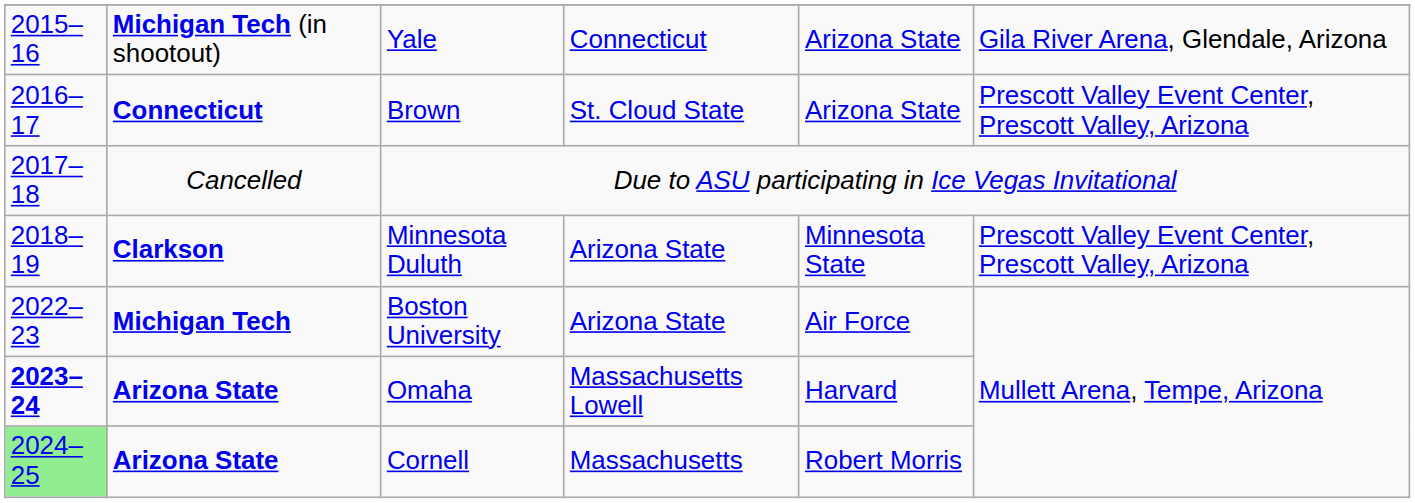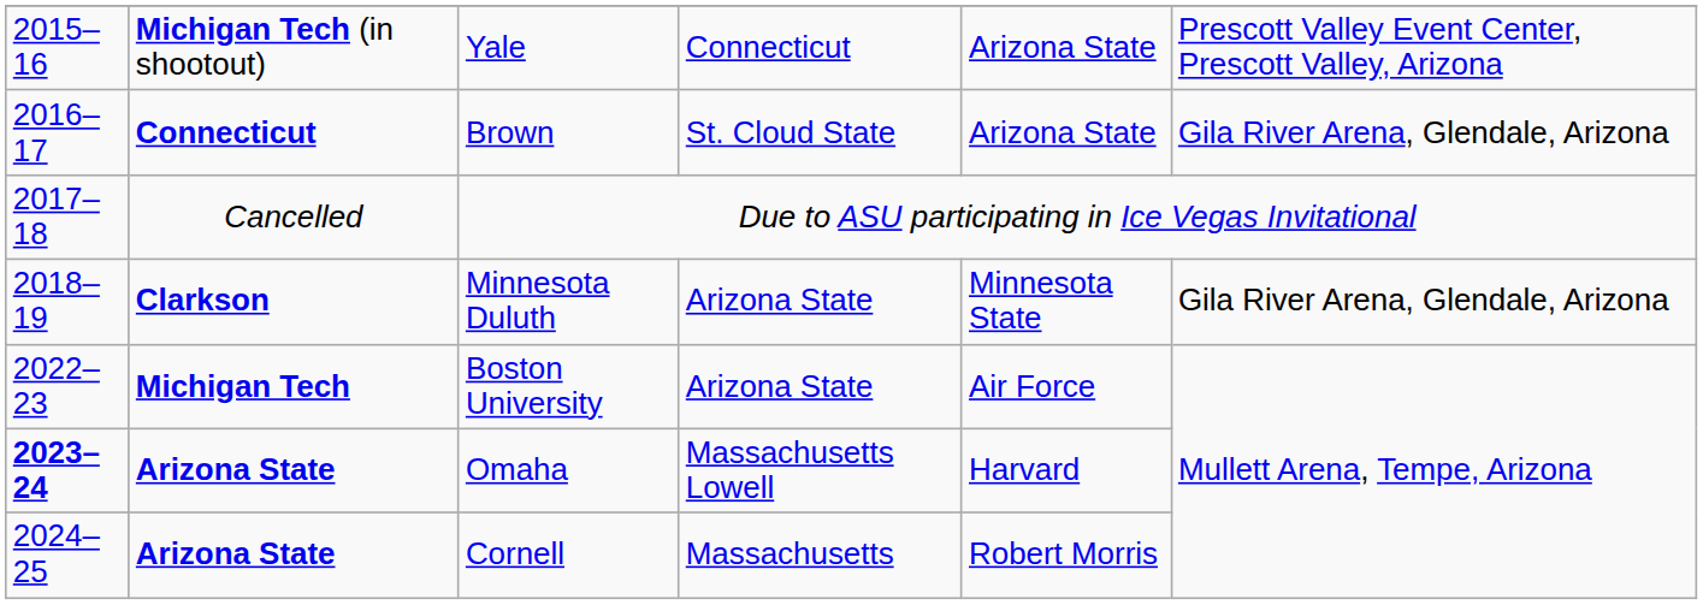Yale | column 6: Gila River Arena, Glendale, Arizona -> Prescott Valley Event Center, Prescott Valley, Arizona
Brown | column 6: Prescott Valley Event Center, Prescott Valley, Arizona -> Gila River Arena, Glendale, Arizona
Minnesota Duluth | column 6: Prescott Valley Event Center, Prescott Valley, Arizona -> Gila River Arena, Glendale, Arizona
Cornell | column 1: lightgreen background -> no background
